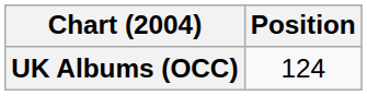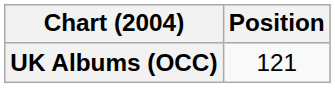UK Albums (OCC) | Position: 124 -> 121
